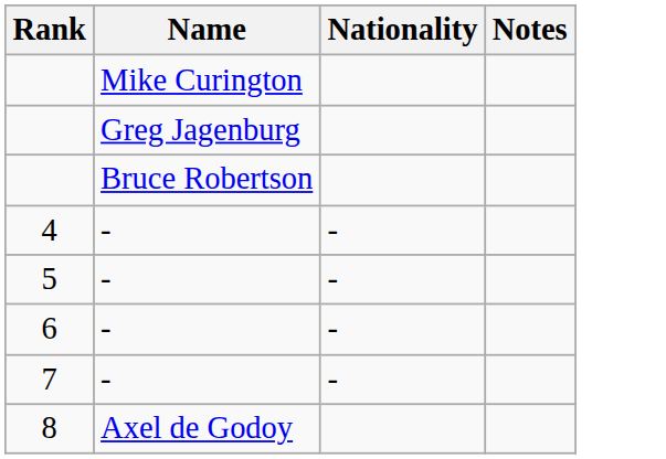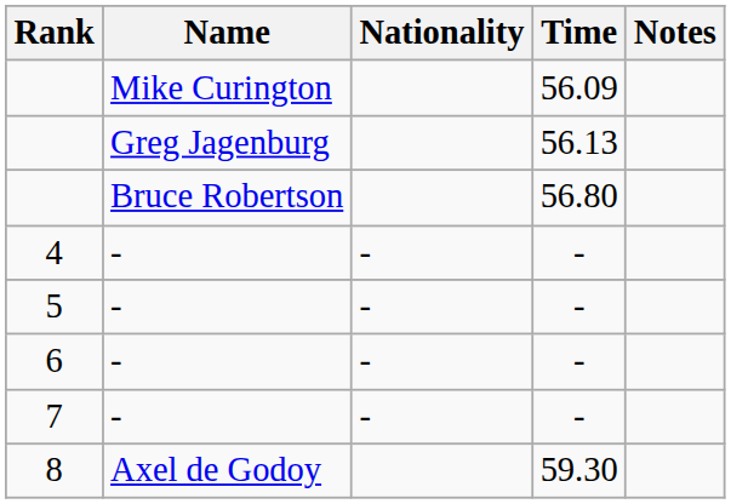+ column: Time | 56.09 | 56.13 | 56.80 | - | - | - | - | 59.30
